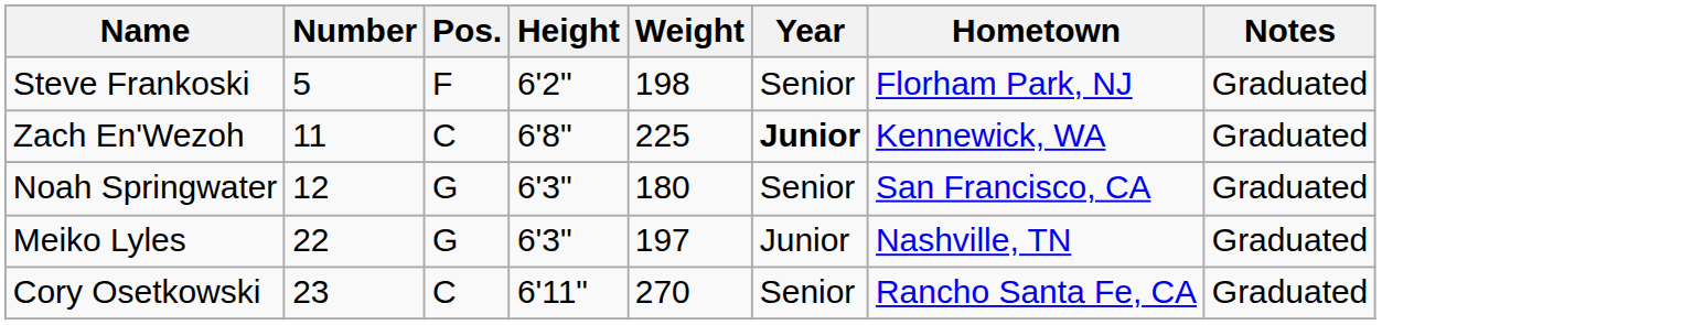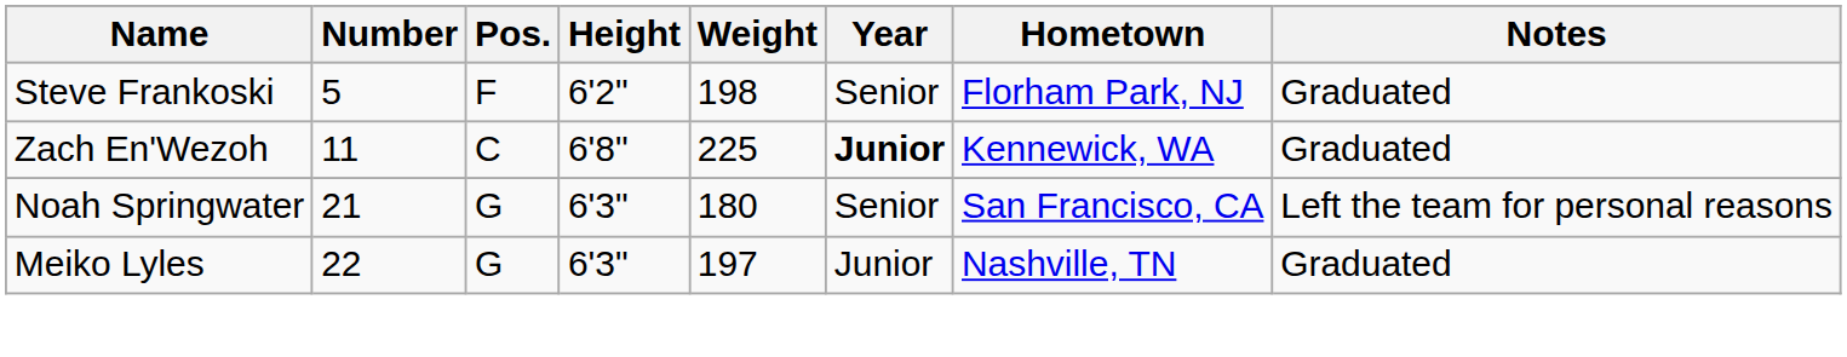Noah Springwater | Number: 12 -> 21
Noah Springwater | Notes: Graduated -> Left the team for personal reasons
- row: Cory Osetkowski | 23 | C | 6'11" | 270 | Senior | Rancho Santa Fe, CA | Graduated
